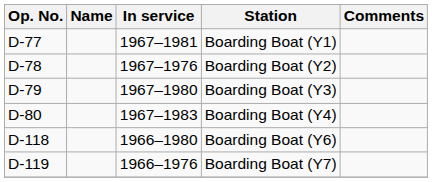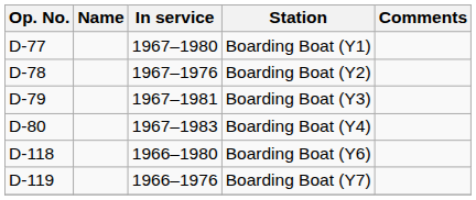Boarding Boat (Y1) | In service: 1967–1981 -> 1967–1980
Boarding Boat (Y3) | In service: 1967–1980 -> 1967–1981
